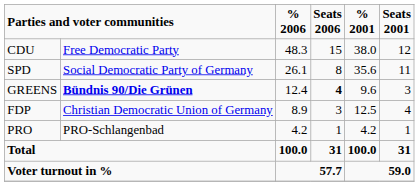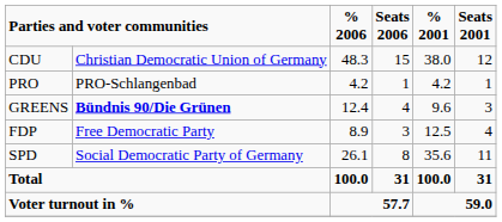CDU | column 2: Free Democratic Party -> Christian Democratic Union of Germany
rows swapped: SPD <-> PRO
GREENS | Seats 2006: bold -> normal
FDP | column 2: Christian Democratic Union of Germany -> Free Democratic Party
